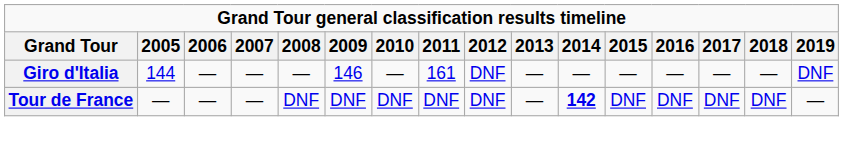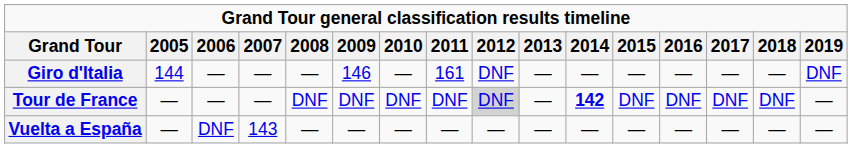Tour de France | 2012: no background -> lightgrey background
+ row: Vuelta a España | — | DNF | 143 | — | — | — | — | — | — | — | — | — | — | — | —
